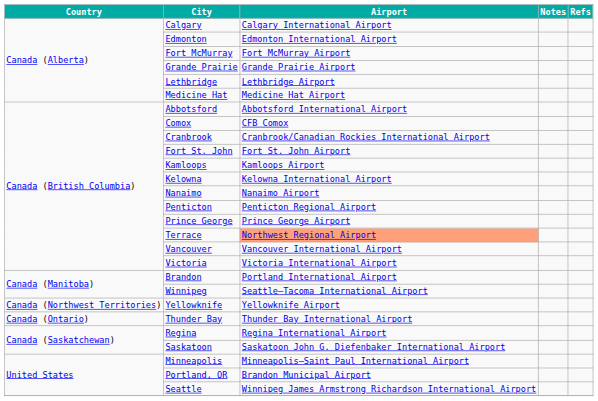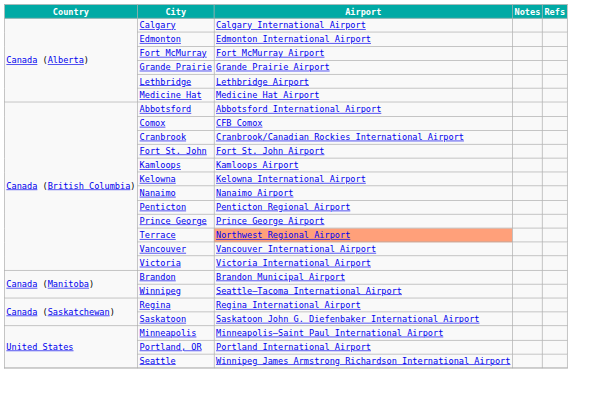Brandon | Airport: Portland International Airport -> Brandon Municipal Airport
- row: Canada (Northwest Territories) | Yellowknife | Yellowknife Airport
- row: Canada (Ontario) | Thunder Bay | Thunder Bay International Airport
Portland, OR | Airport: Brandon Municipal Airport -> Portland International Airport
